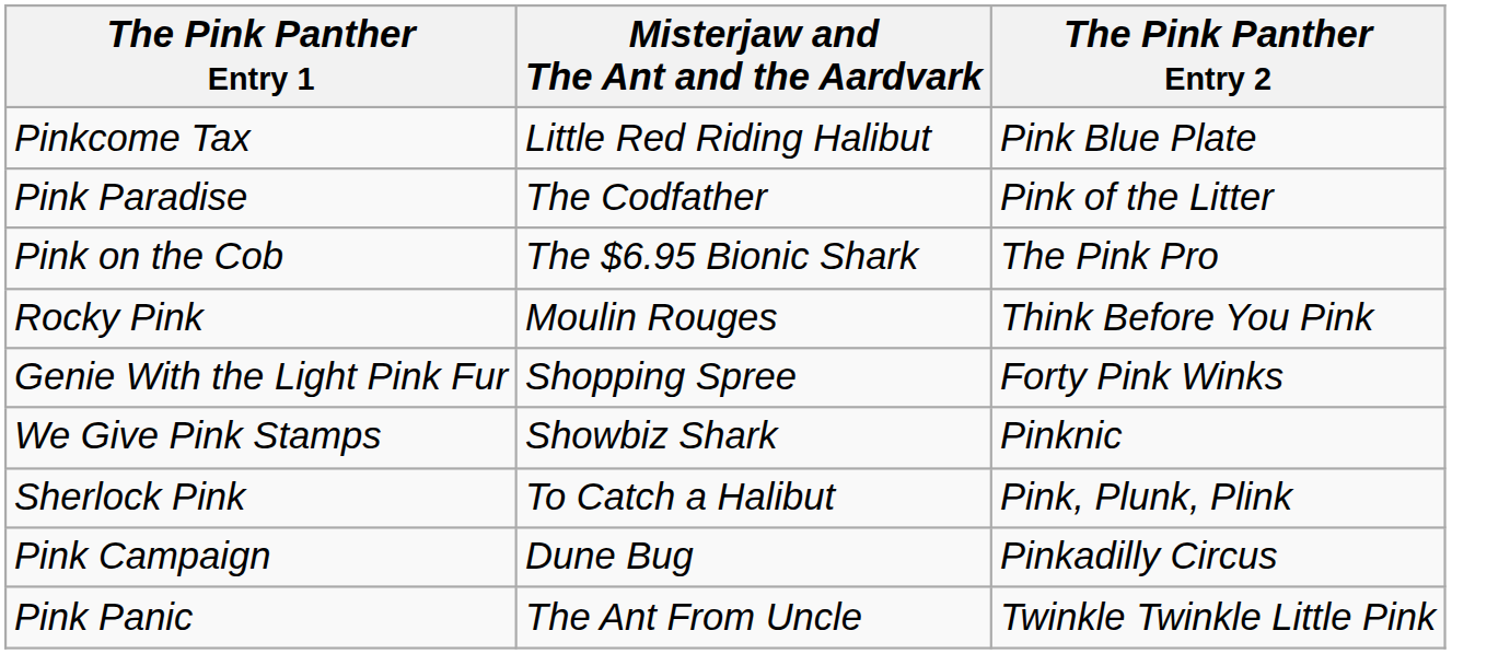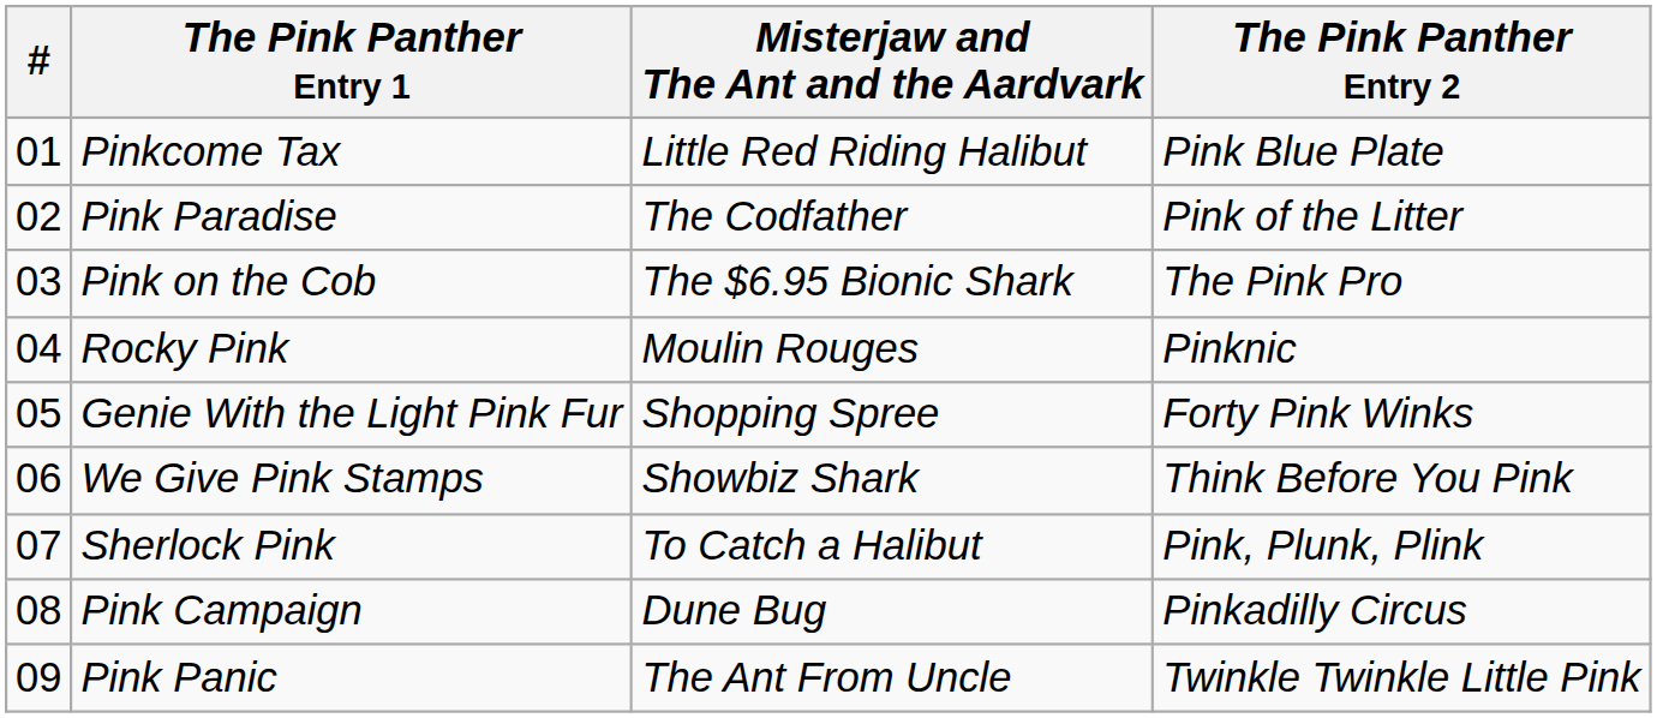+ column: # | 01 | 02 | 03 | 04 | 05 | 06 | 07 | 08 | 09
Rocky Pink | The Pink Panther Entry 2: Think Before You Pink -> Pinknic
We Give Pink Stamps | The Pink Panther Entry 2: Pinknic -> Think Before You Pink
